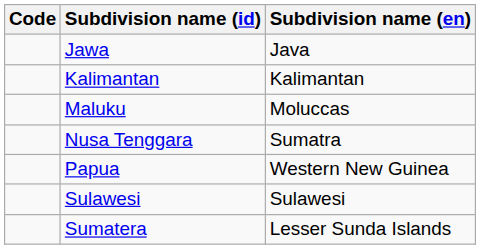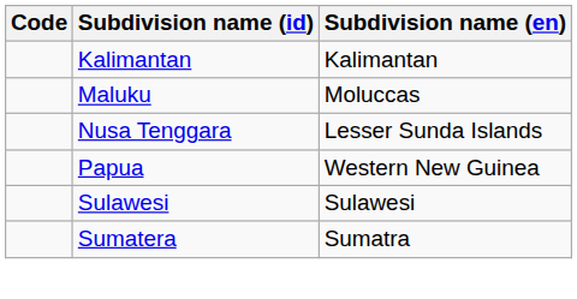- row: Jawa | Java
Nusa Tenggara | Subdivision name (en): Sumatra -> Lesser Sunda Islands
Sumatera | Subdivision name (en): Lesser Sunda Islands -> Sumatra
